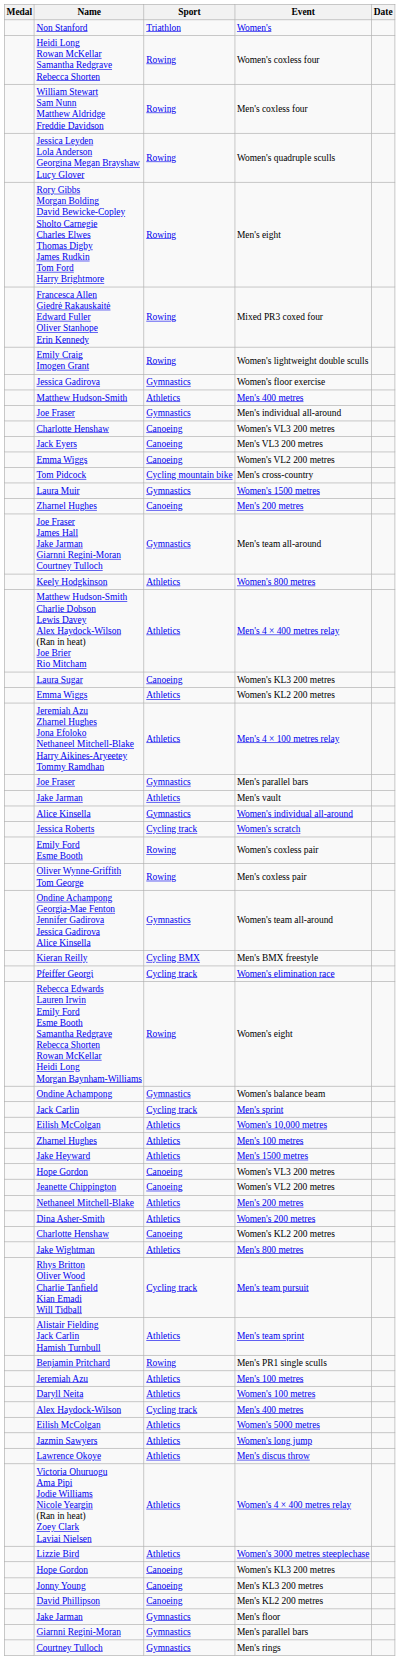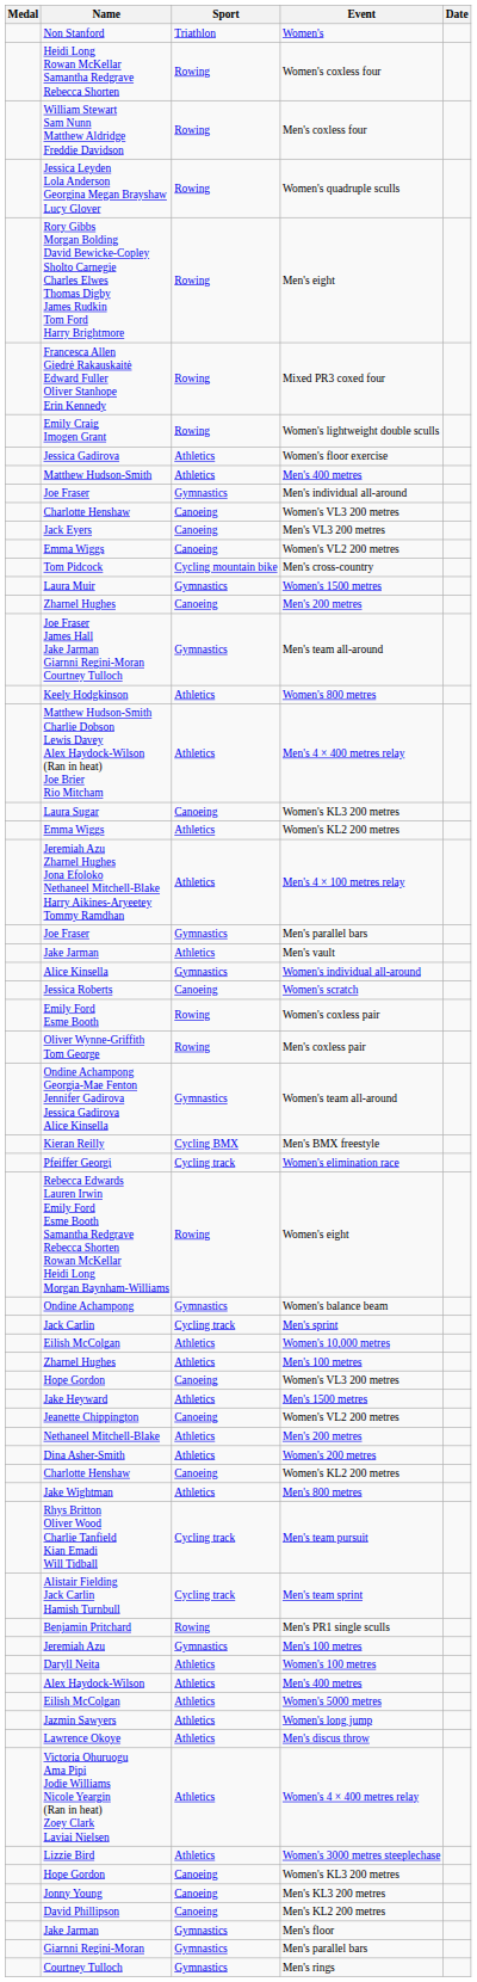Jessica Gadirova | Sport: Gymnastics -> Athletics
Jessica Roberts | Sport: Cycling track -> Canoeing
rows swapped: Jake Heyward <-> Hope Gordon / Women's VL3 200 metres
Alistair Fielding Jack Carlin Hamish Turnbull | Sport: Athletics -> Cycling track
Jeremiah Azu | Sport: Athletics -> Gymnastics
Alex Haydock-Wilson | Sport: Cycling track -> Athletics
